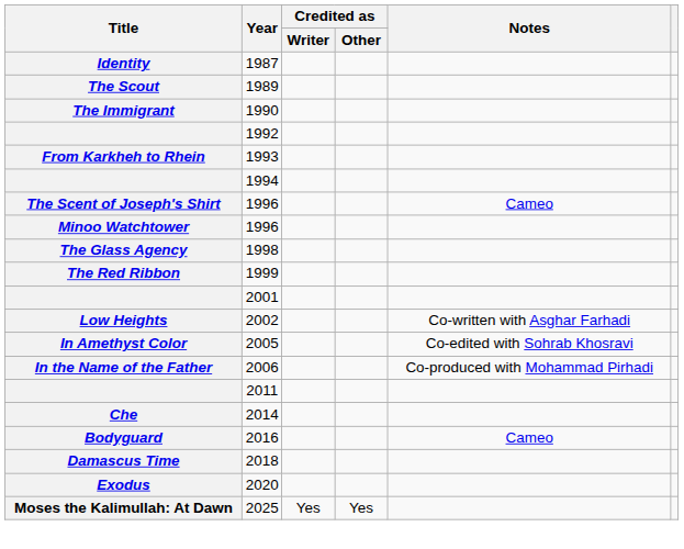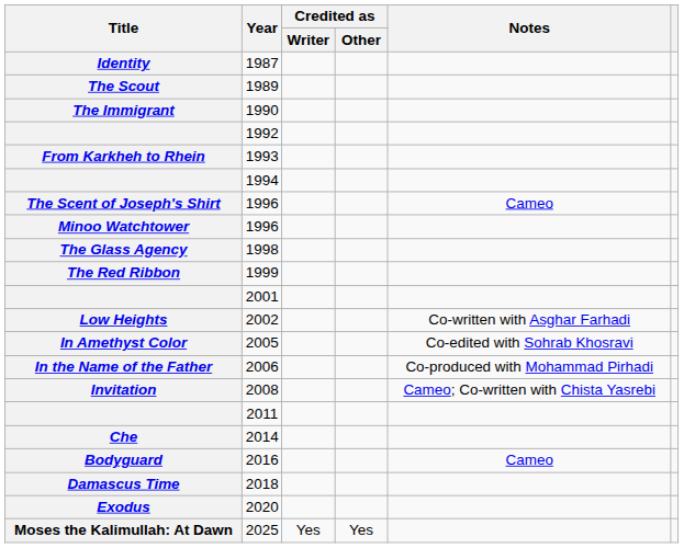+ row: Invitation | 2008 | Cameo; Co-written with Chista Yasrebi
